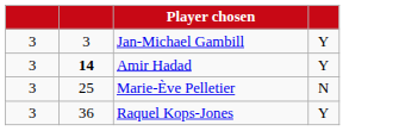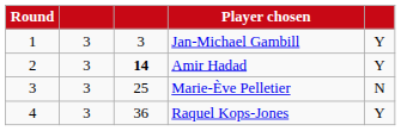+ column: Round | 1 | 2 | 3 | 4
